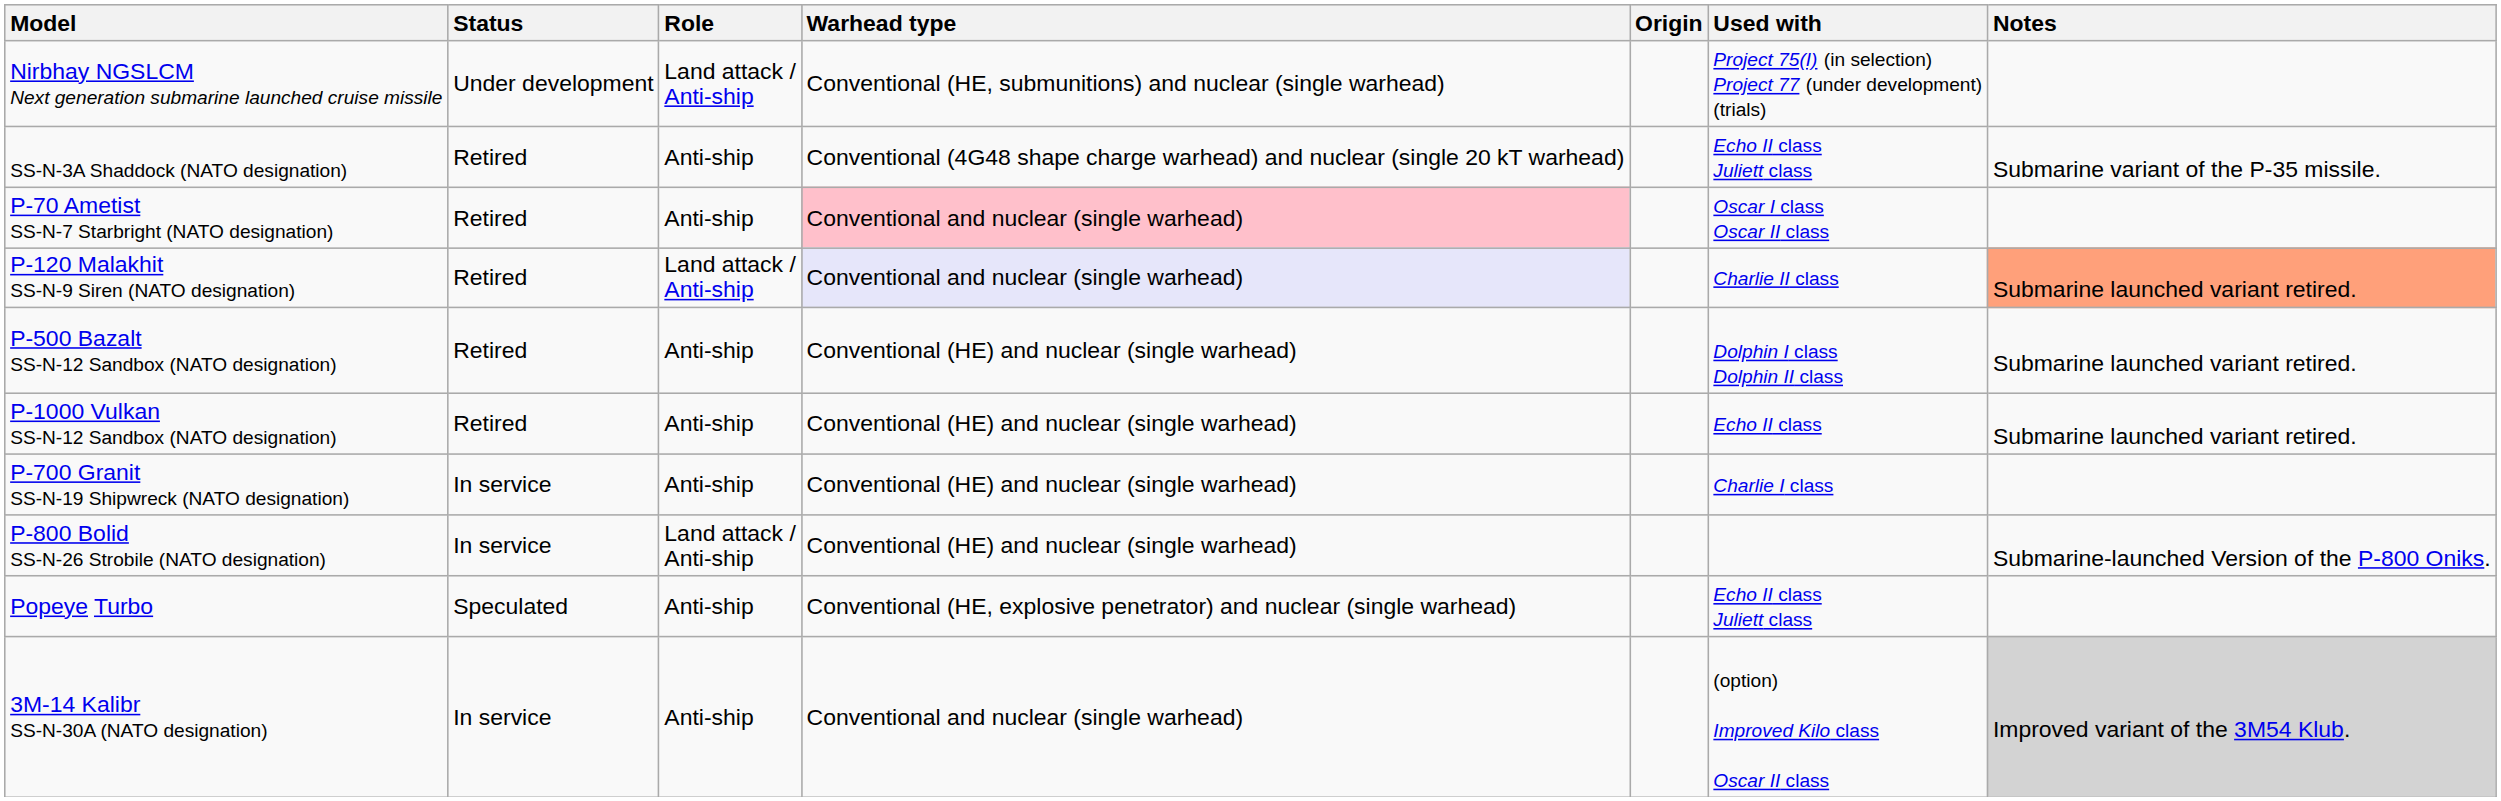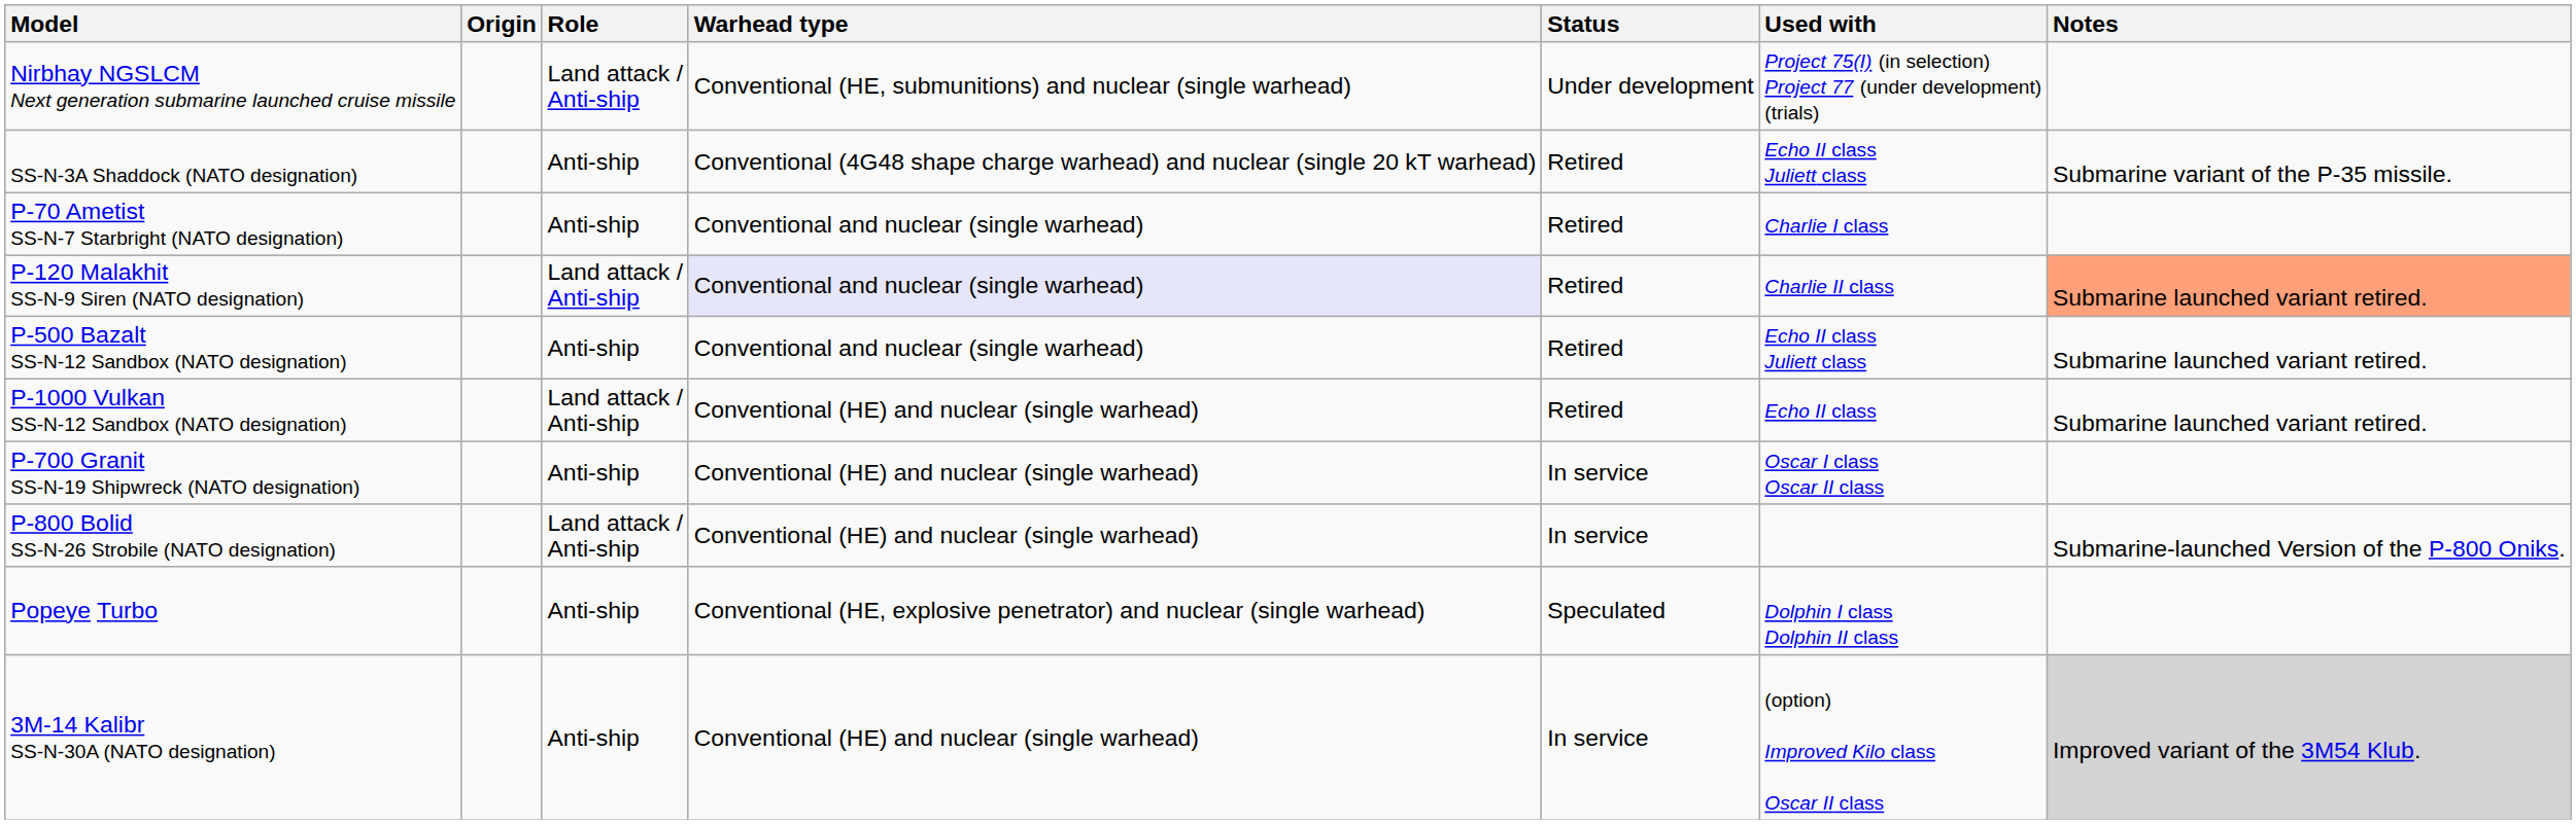columns swapped: Origin <-> Status
P-70 Ametist SS-N-7 Starbright (NATO designation) | Warhead type: pink background -> no background
P-70 Ametist SS-N-7 Starbright (NATO designation) | Used with: Oscar I class Oscar II class -> Charlie I class
P-500 Bazalt SS-N-12 Sandbox (NATO designation) | Warhead type: Conventional (HE) and nuclear (single warhead) -> Conventional and nuclear (single warhead)
P-500 Bazalt SS-N-12 Sandbox (NATO designation) | Used with: Dolphin I class Dolphin II class -> Echo II class Juliett class
P-1000 Vulkan SS-N-12 Sandbox (NATO designation) | Role: Anti-ship -> Land attack / Anti-ship
P-700 Granit SS-N-19 Shipwreck (NATO designation) | Used with: Charlie I class -> Oscar I class Oscar II class
Popeye Turbo | Used with: Echo II class Juliett class -> Dolphin I class Dolphin II class
3M-14 Kalibr SS-N-30A (NATO designation) | Warhead type: Conventional and nuclear (single warhead) -> Conventional (HE) and nuclear (single warhead)
